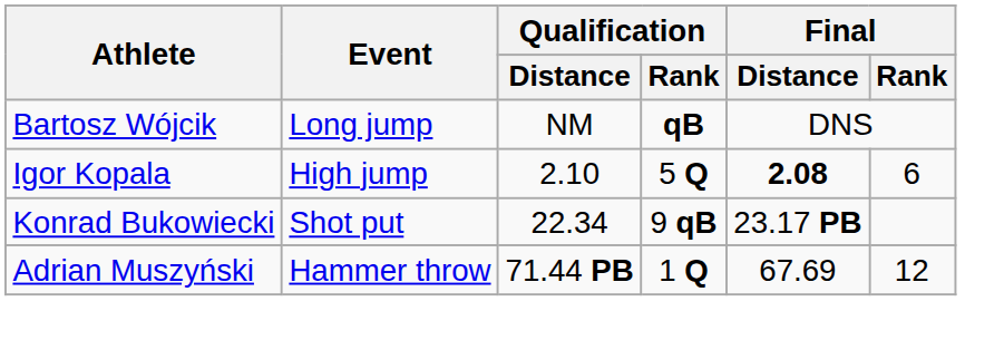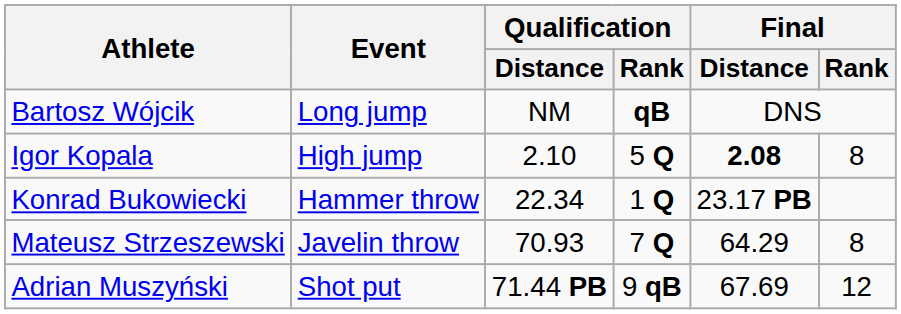Igor Kopala | Final / Rank: 6 -> 8
Konrad Bukowiecki | Event: Shot put -> Hammer throw
Konrad Bukowiecki | Qualification / Rank: 9 qB -> 1 Q
+ row: Mateusz Strzeszewski | Javelin throw | 70.93 | 7 Q | 64.29 | 8
Adrian Muszyński | Event: Hammer throw -> Shot put
Adrian Muszyński | Qualification / Rank: 1 Q -> 9 qB
